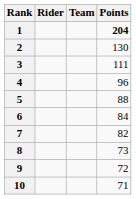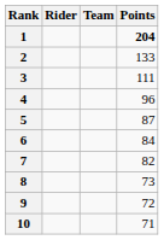2 | Points: 130 -> 133
5 | Points: 88 -> 87
